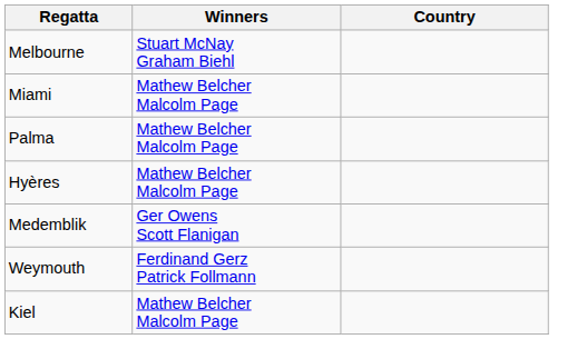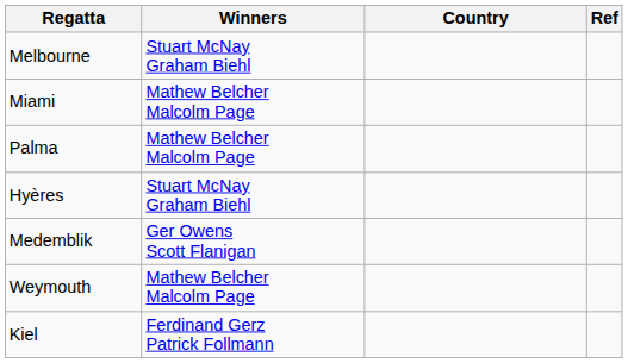+ column: Ref
Hyères | Winners: Mathew Belcher Malcolm Page -> Stuart McNay Graham Biehl
Weymouth | Winners: Ferdinand Gerz Patrick Follmann -> Mathew Belcher Malcolm Page
Kiel | Winners: Mathew Belcher Malcolm Page -> Ferdinand Gerz Patrick Follmann
